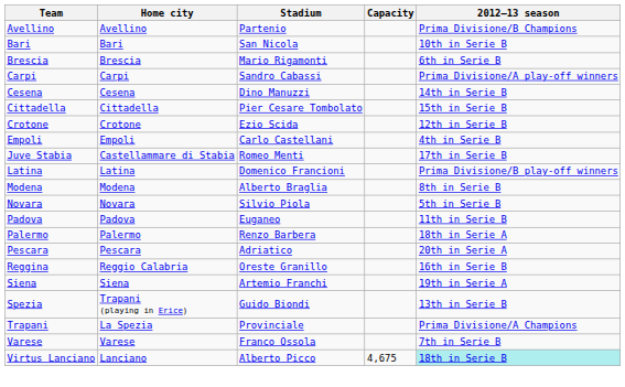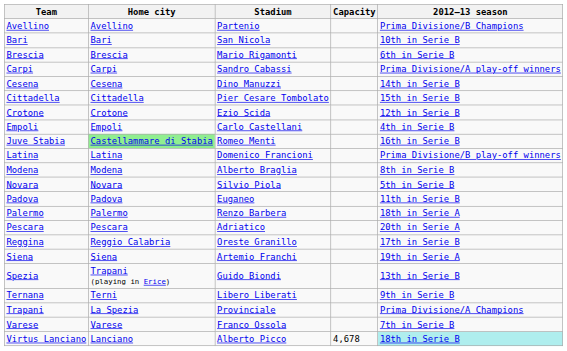Juve Stabia | Home city: no background -> lightgreen background
Juve Stabia | 2012–13 season: 17th in Serie B -> 16th in Serie B
Reggina | 2012–13 season: 16th in Serie B -> 17th in Serie B
+ row: Ternana | Terni | Libero Liberati | 9th in Serie B
Virtus Lanciano | Capacity: 4,675 -> 4,678
